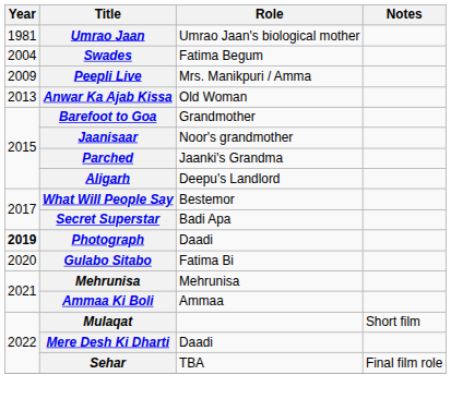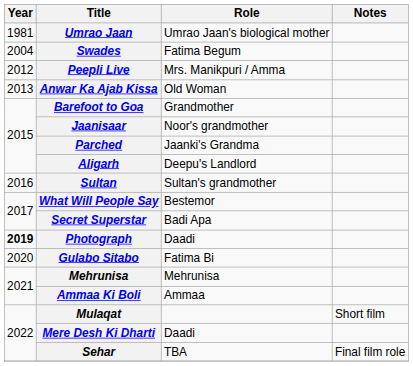Peepli Live | Year: 2009 -> 2012
+ row: 2016 | Sultan | Sultan's grandmother
